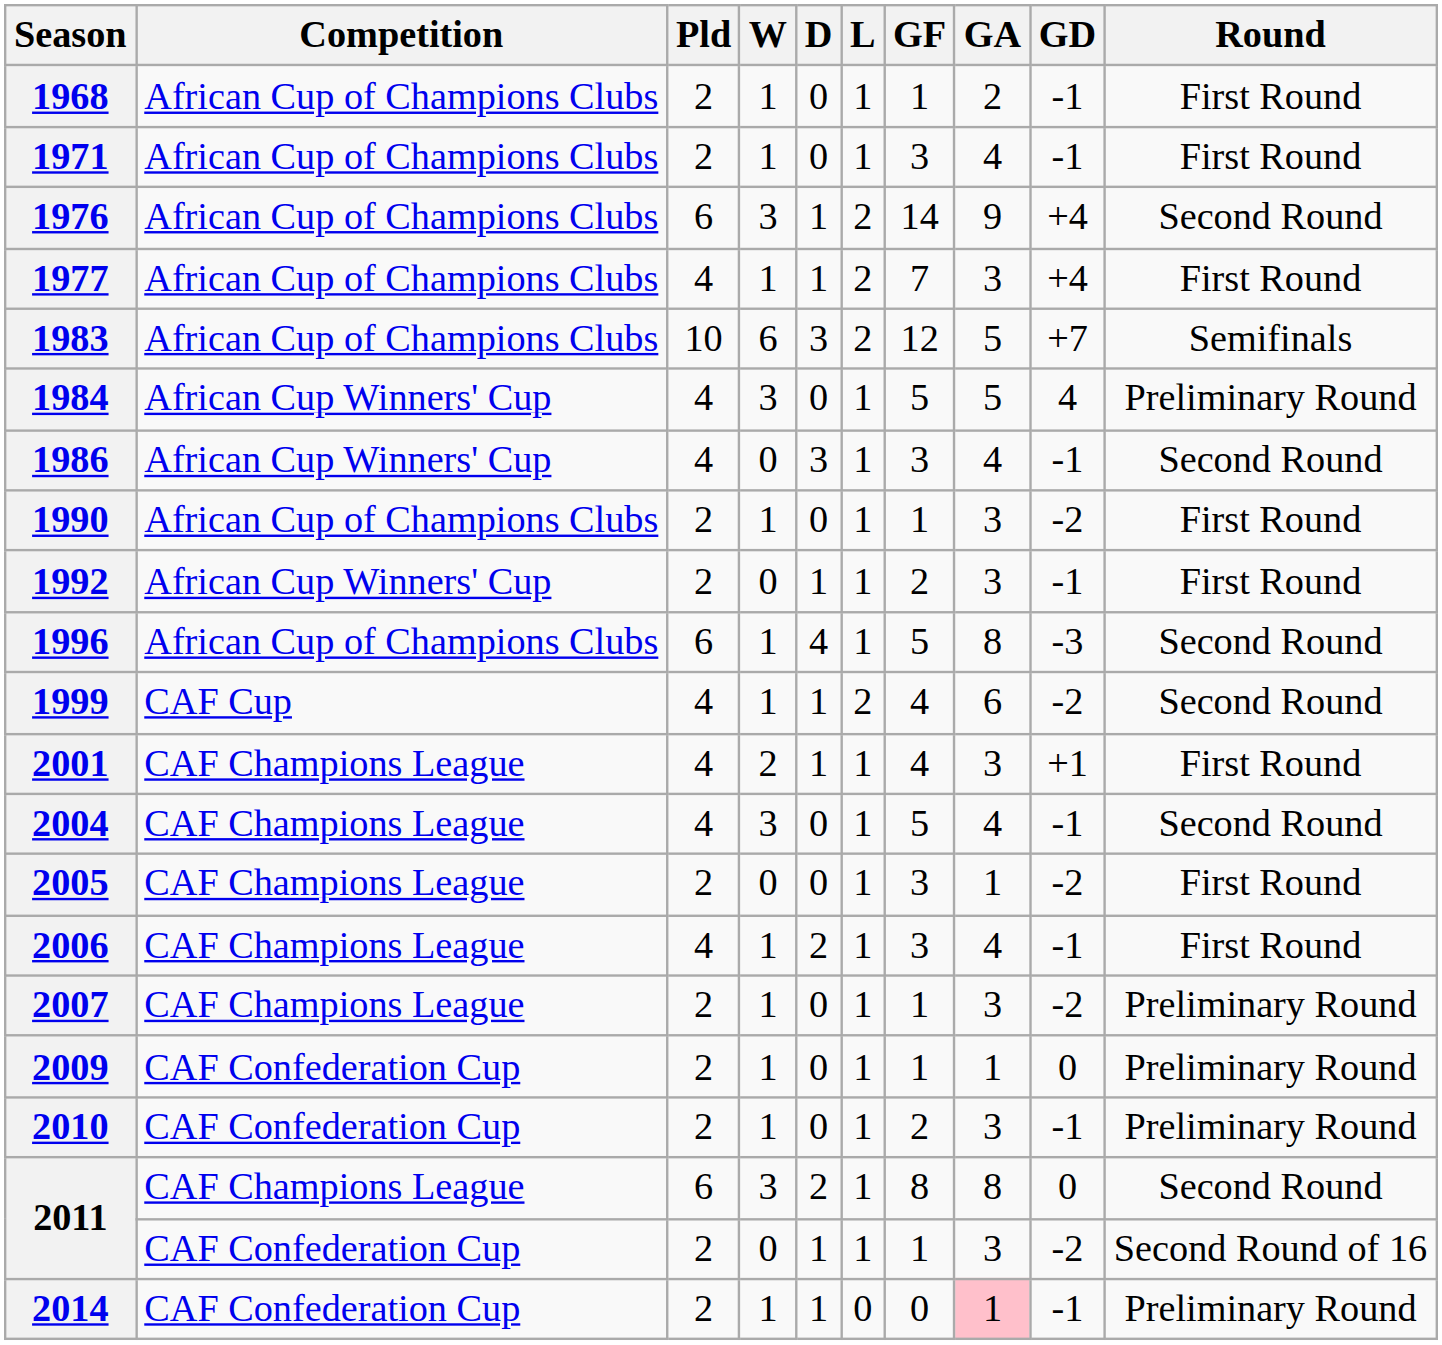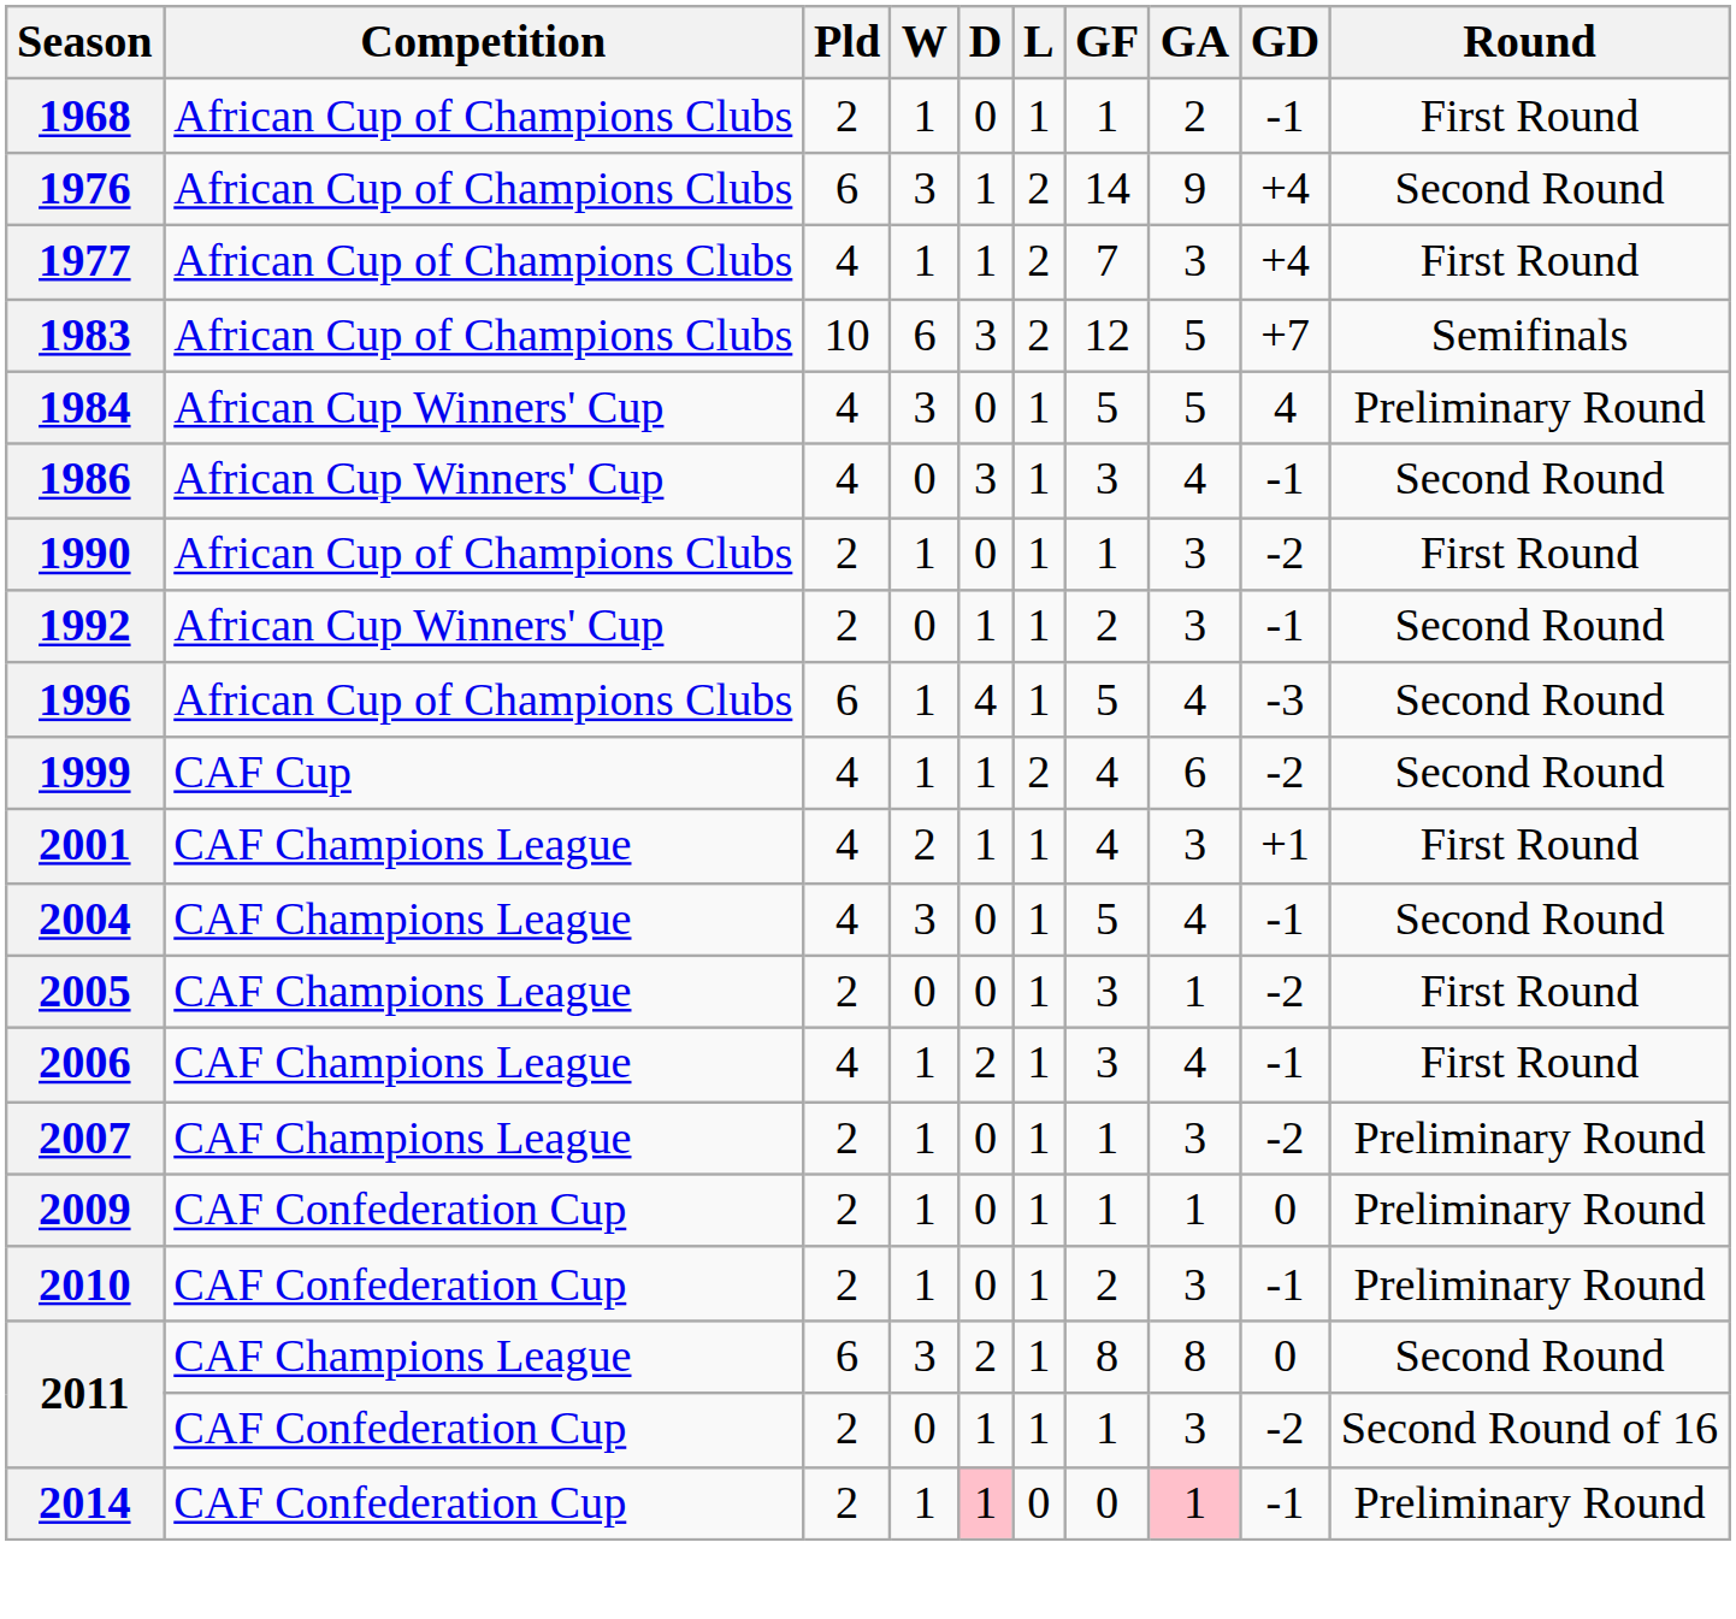- row: 1971 | African Cup of Champions Clubs | 2 | 1 | 0 | 1 | 3 | 4 | -1 | First Round
1992 | Round: First Round -> Second Round
1996 | GA: 8 -> 4
2014 | D: no background -> pink background
